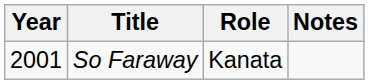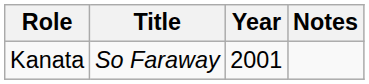columns swapped: Year <-> Role
